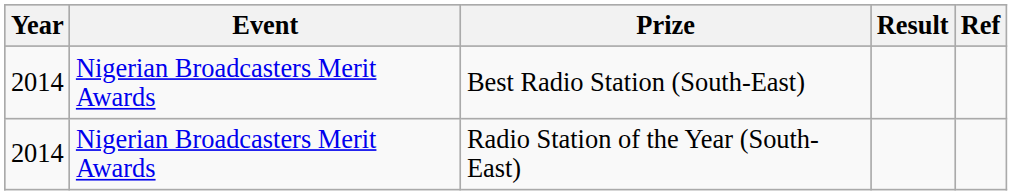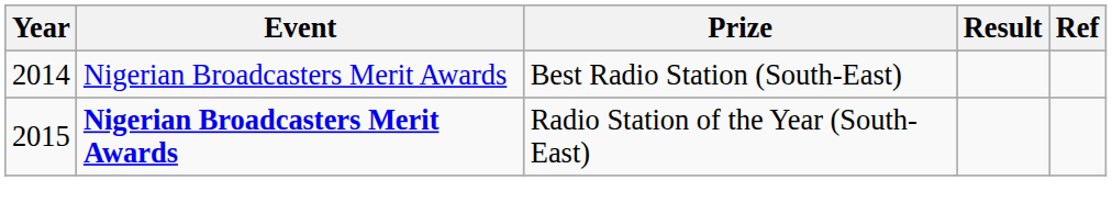Radio Station of the Year (South-East) | Year: 2014 -> 2015
Radio Station of the Year (South-East) | Event: normal -> bold
